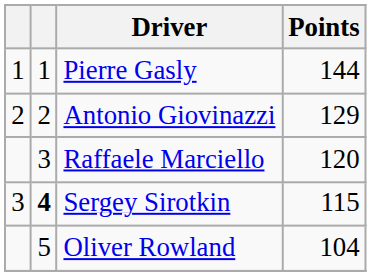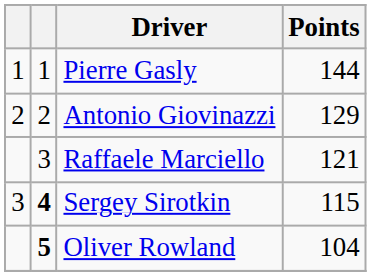Raffaele Marciello | Points: 120 -> 121
Oliver Rowland | column 2: normal -> bold
